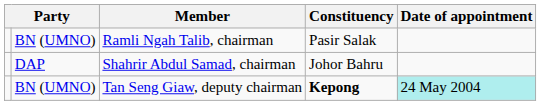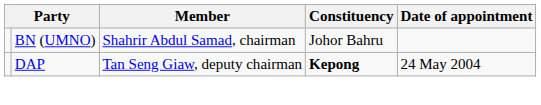- row: BN (UMNO) | Ramli Ngah Talib, chairman | Pasir Salak
Shahrir Abdul Samad, chairman | column 2: DAP -> BN (UMNO)
Tan Seng Giaw, deputy chairman | column 2: BN (UMNO) -> DAP
Tan Seng Giaw, deputy chairman | Date of appointment: paleturquoise background -> no background
